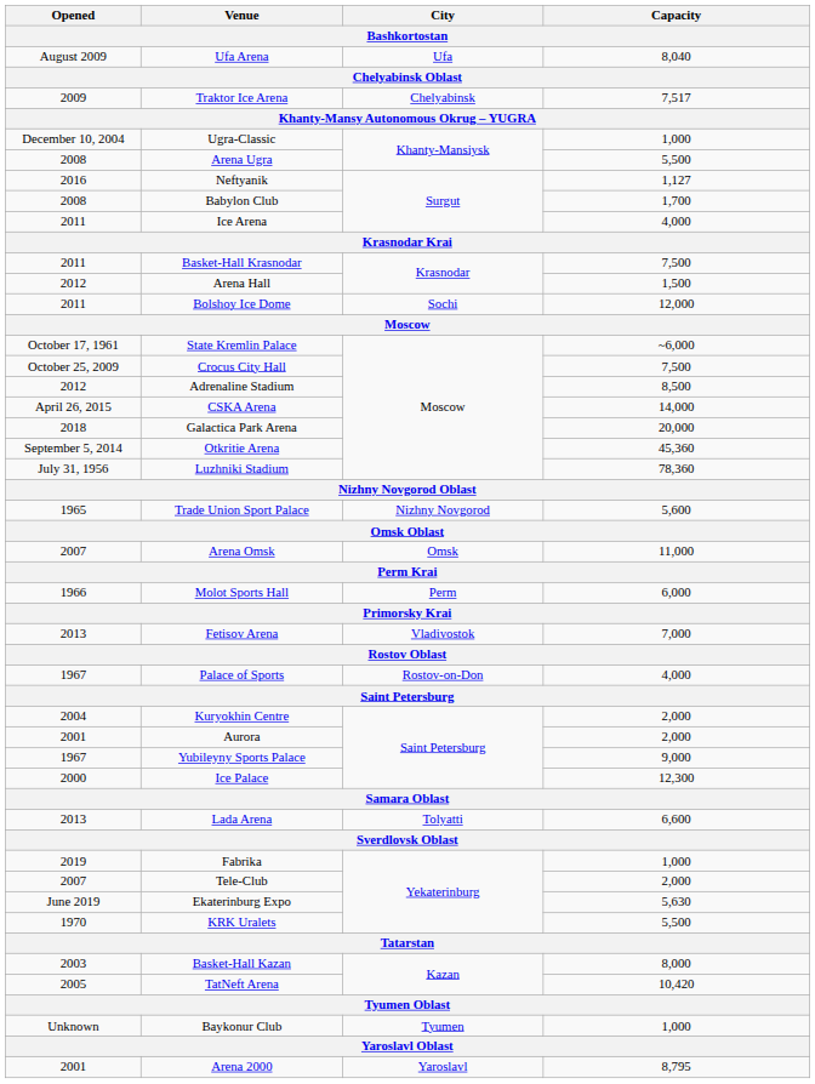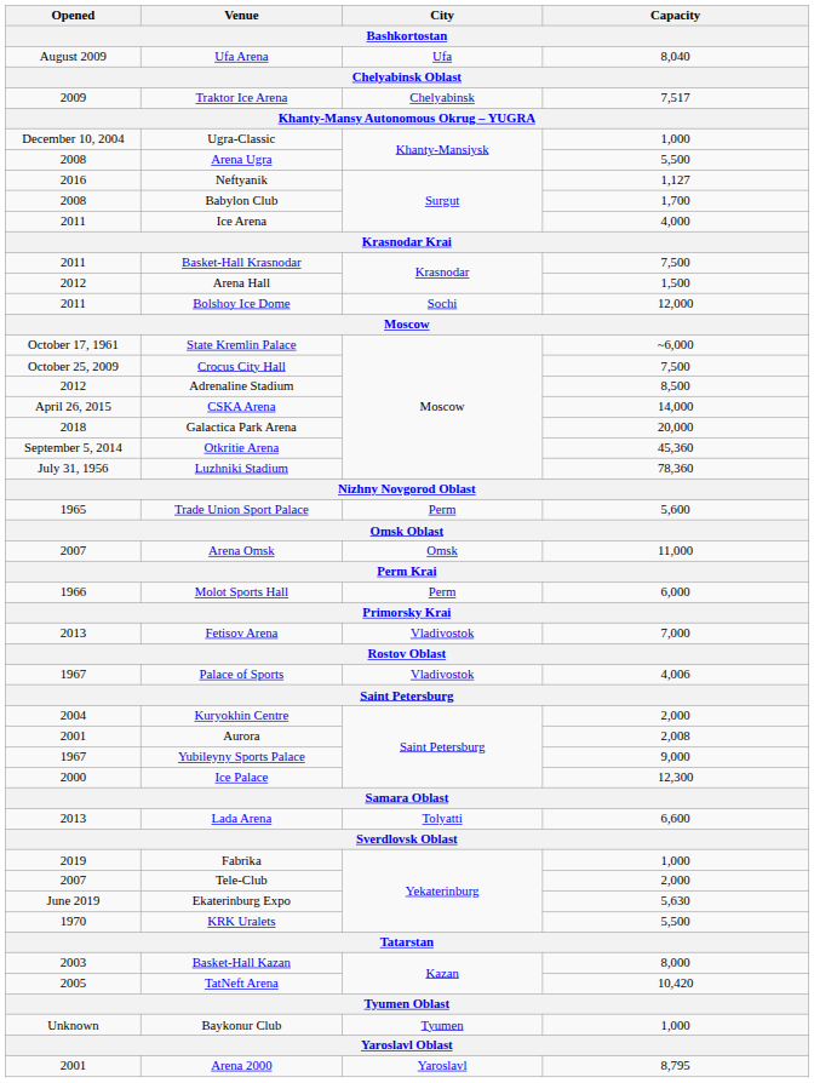Trade Union Sport Palace | City: Nizhny Novgorod -> Perm
Palace of Sports | City: Rostov-on-Don -> Vladivostok
Palace of Sports | Capacity: 4,000 -> 4,006
Aurora | Capacity: 2,000 -> 2,008
